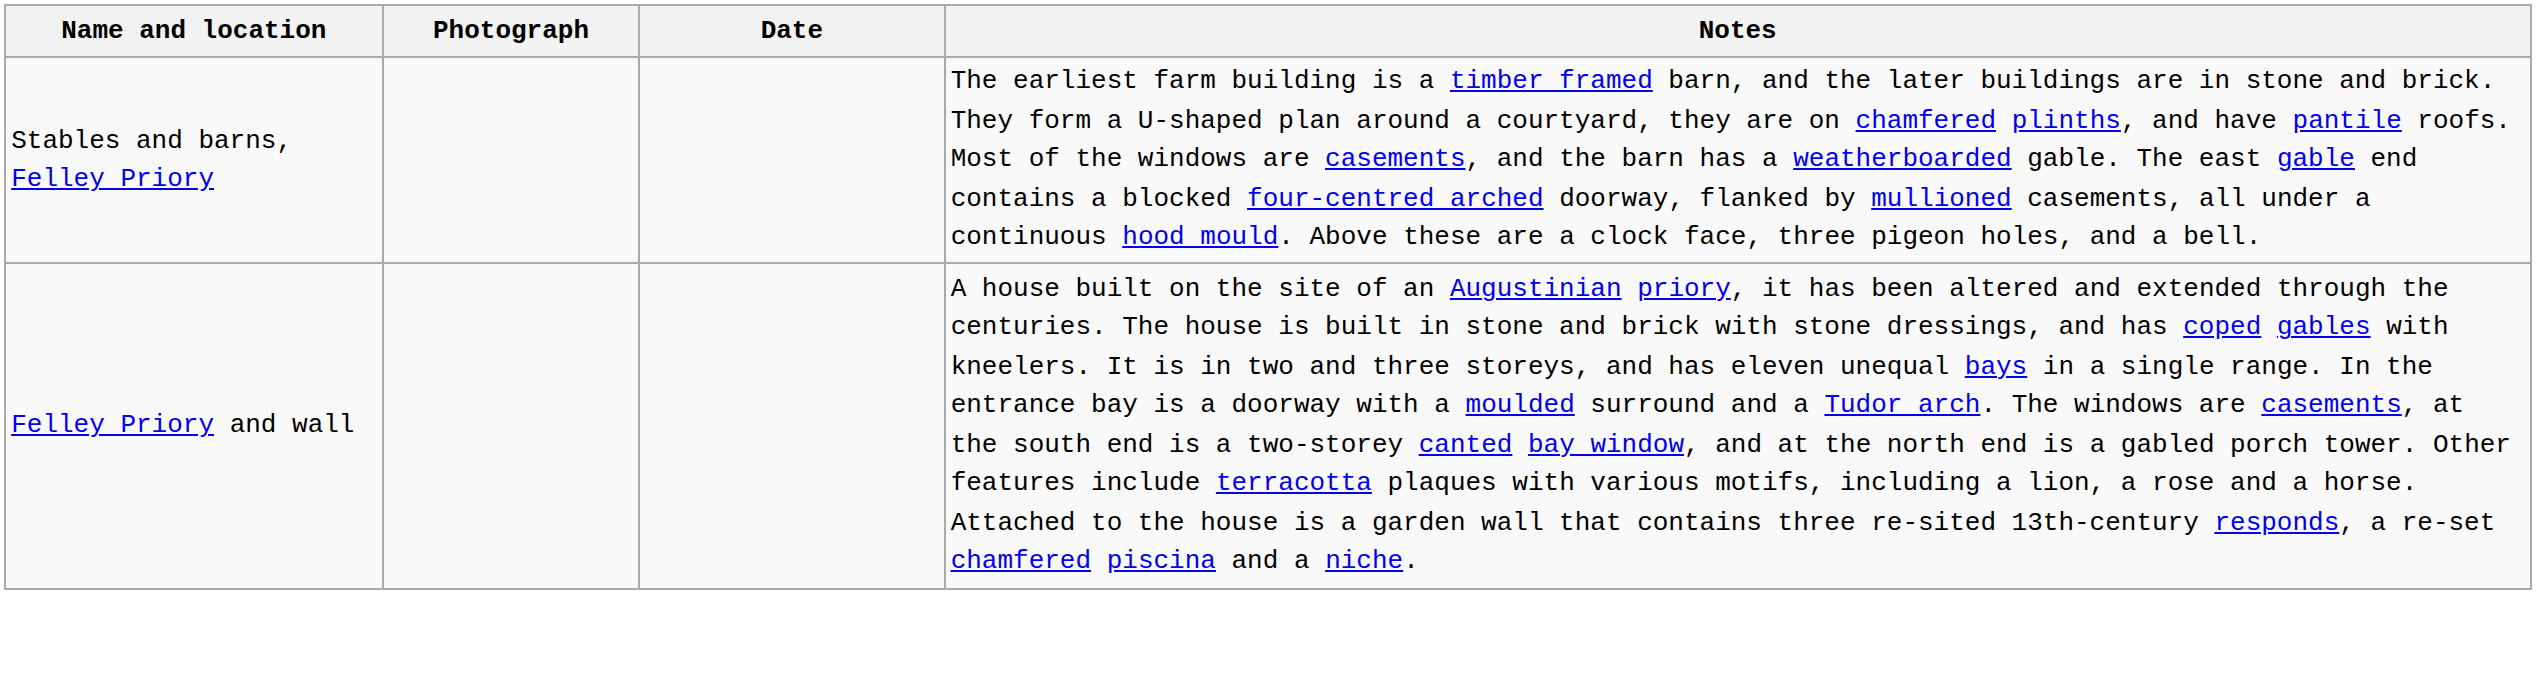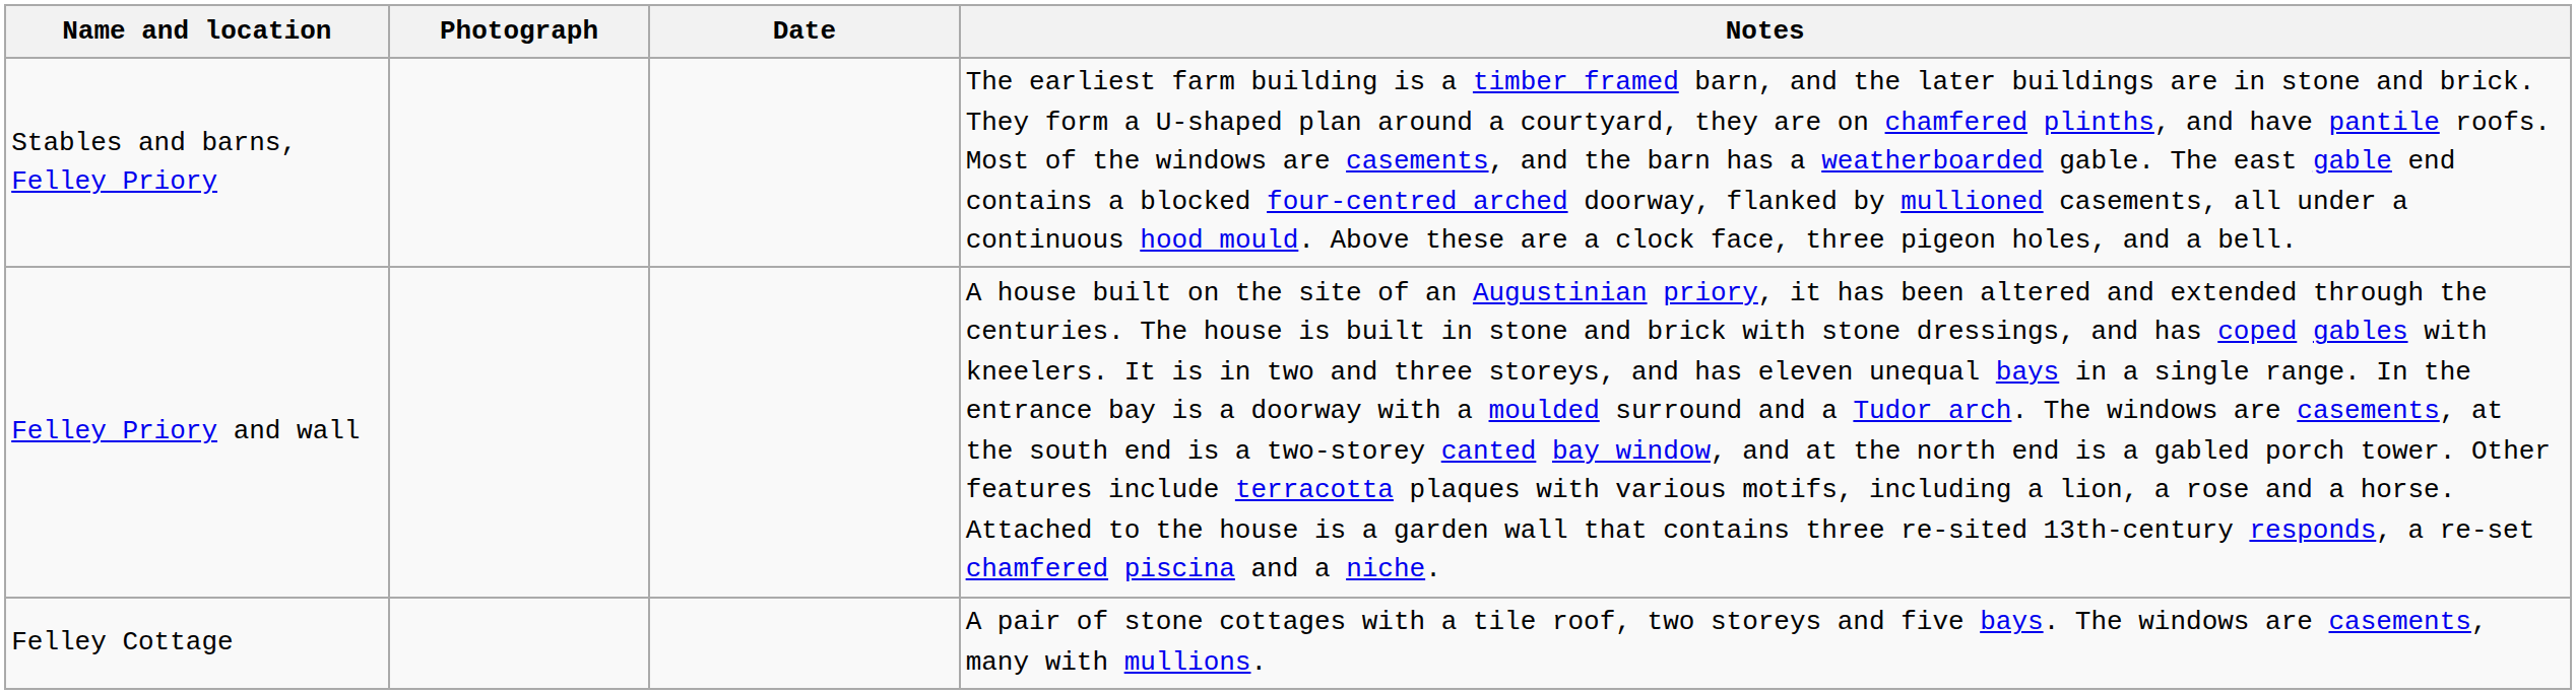+ row: Felley Cottage | A pair of stone cottages with a tile roof, two storeys and five bays. The windows are casements, many with mullions.
